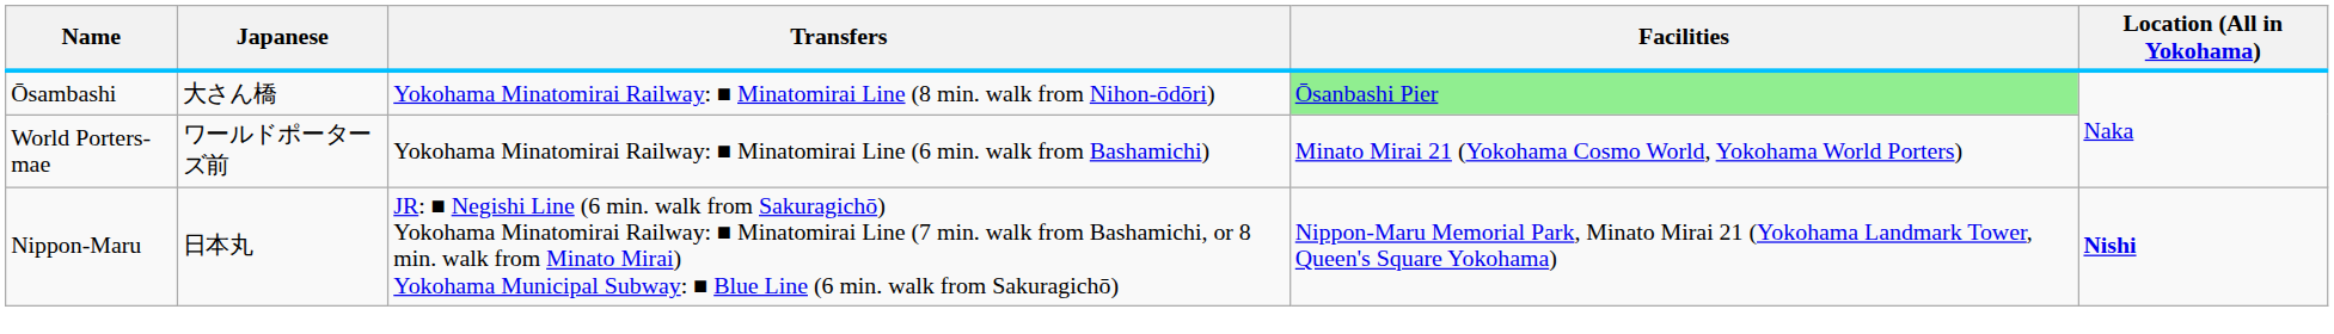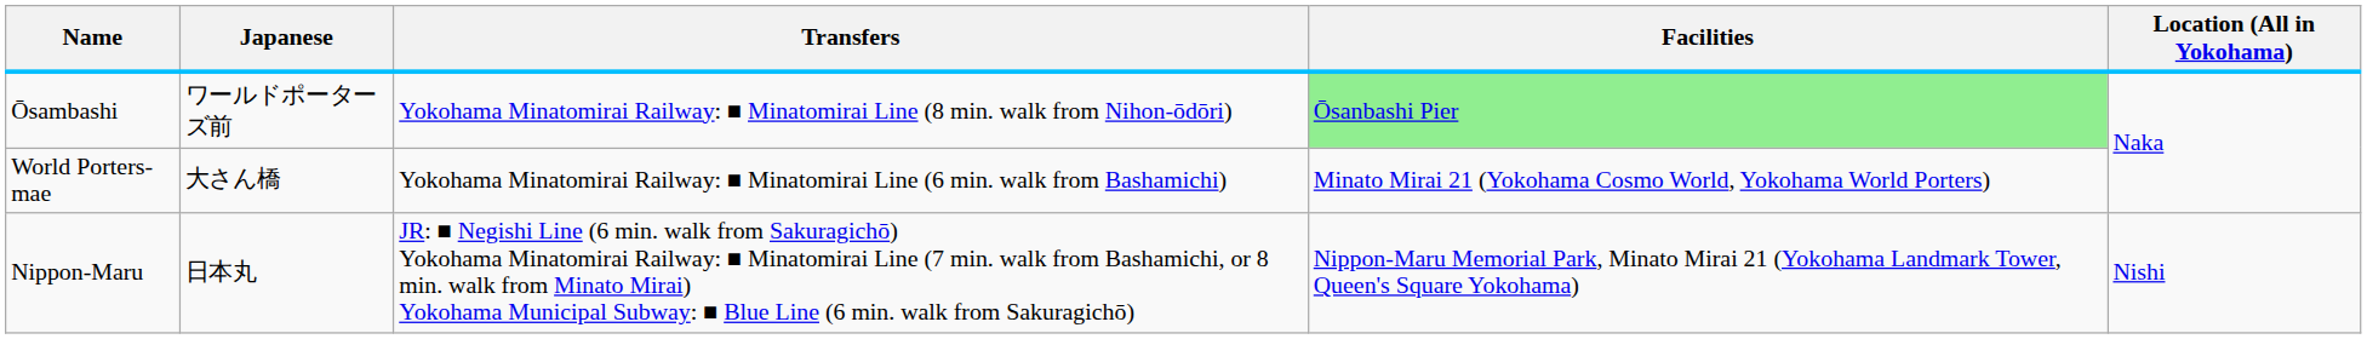Ōsambashi | Japanese: 大さん橋 -> ワールドポーターズ前
World Porters-mae | Japanese: ワールドポーターズ前 -> 大さん橋
Nippon-Maru | Location (All in Yokohama): bold -> normal
